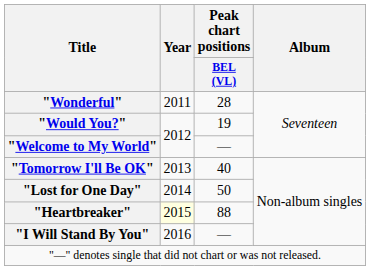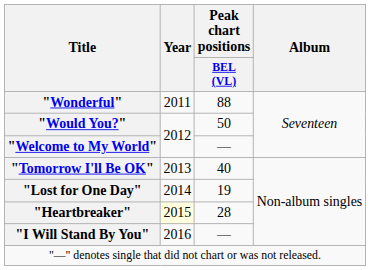"Wonderful" | Peak chart positions / BEL (VL): 28 -> 88
"Would You?" | Peak chart positions / BEL (VL): 19 -> 50
"Lost for One Day" | Peak chart positions / BEL (VL): 50 -> 19
"Heartbreaker" | Peak chart positions / BEL (VL): 88 -> 28
